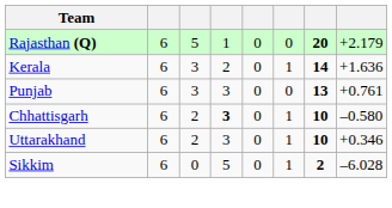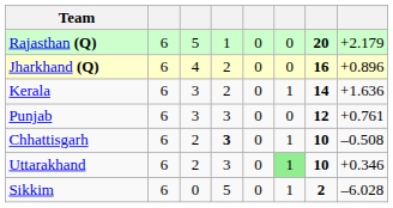+ row: Jharkhand (Q) | 6 | 4 | 2 | 0 | 0 | 16 | +0.896
Punjab | column 7: 13 -> 12
Chhattisgarh | column 8: –0.580 -> –0.508
Uttarakhand | column 6: no background -> lightgreen background
